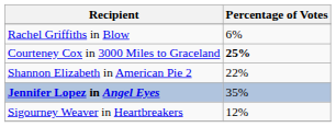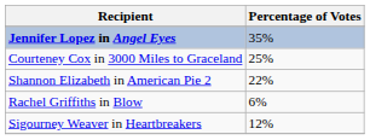rows swapped: Jennifer Lopez in Angel Eyes <-> Rachel Griffiths in Blow
Courteney Cox in 3000 Miles to Graceland | Percentage of Votes: bold -> normal
